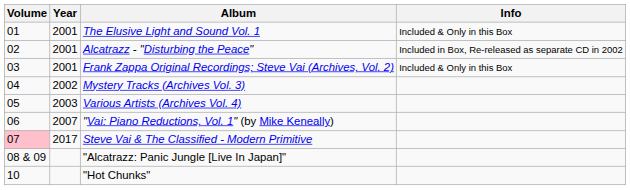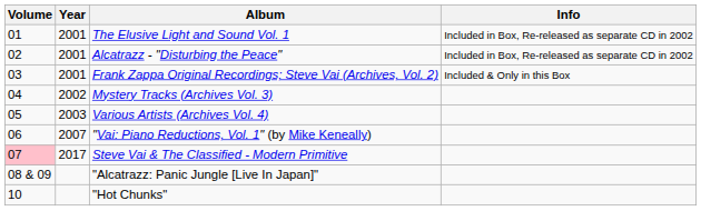The Elusive Light and Sound Vol. 1 | Info: Included & Only in this Box -> Included in Box, Re-released as separate CD in 2002
